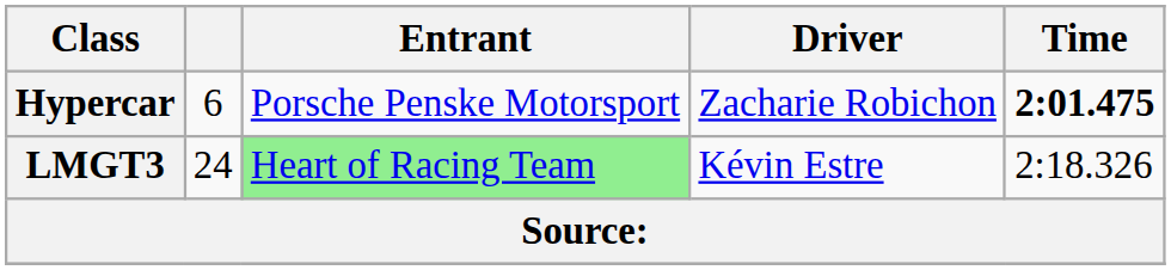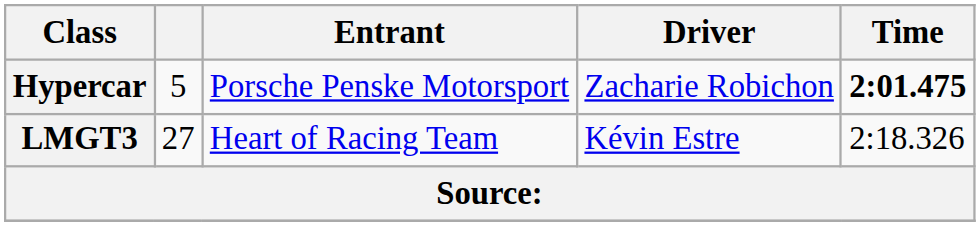Hypercar | column 2: 6 -> 5
LMGT3 | column 2: 24 -> 27
LMGT3 | Entrant: lightgreen background -> no background
